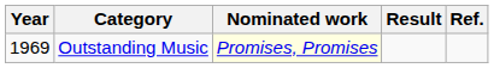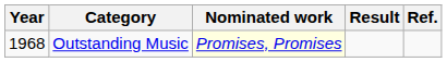Outstanding Music | Year: 1969 -> 1968
